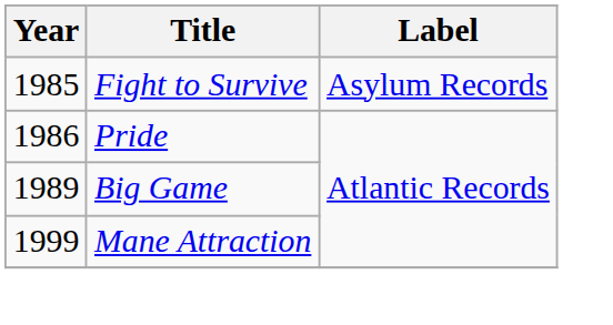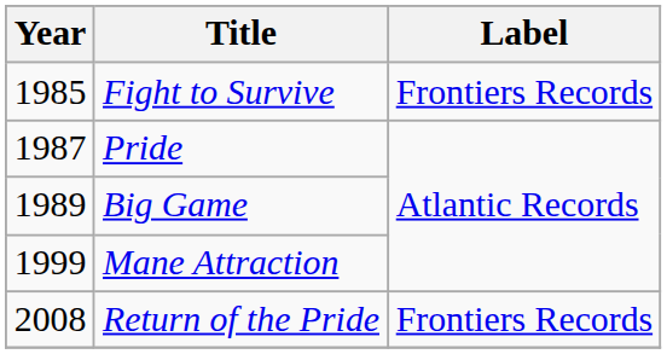Fight to Survive | Label: Asylum Records -> Frontiers Records
Pride | Year: 1986 -> 1987
+ row: 2008 | Return of the Pride | Frontiers Records
